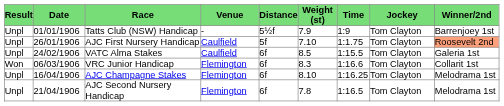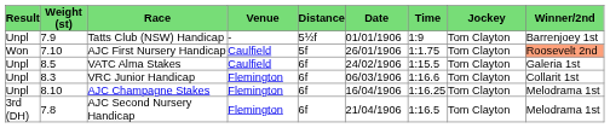columns swapped: Date <-> Weight (st)
AJC First Nursery Handicap | Result: Unpl -> Won
VRC Junior Handicap | Result: Won -> Unpl
AJC Second Nursery Handicap | Result: Unpl -> 3rd (DH)
